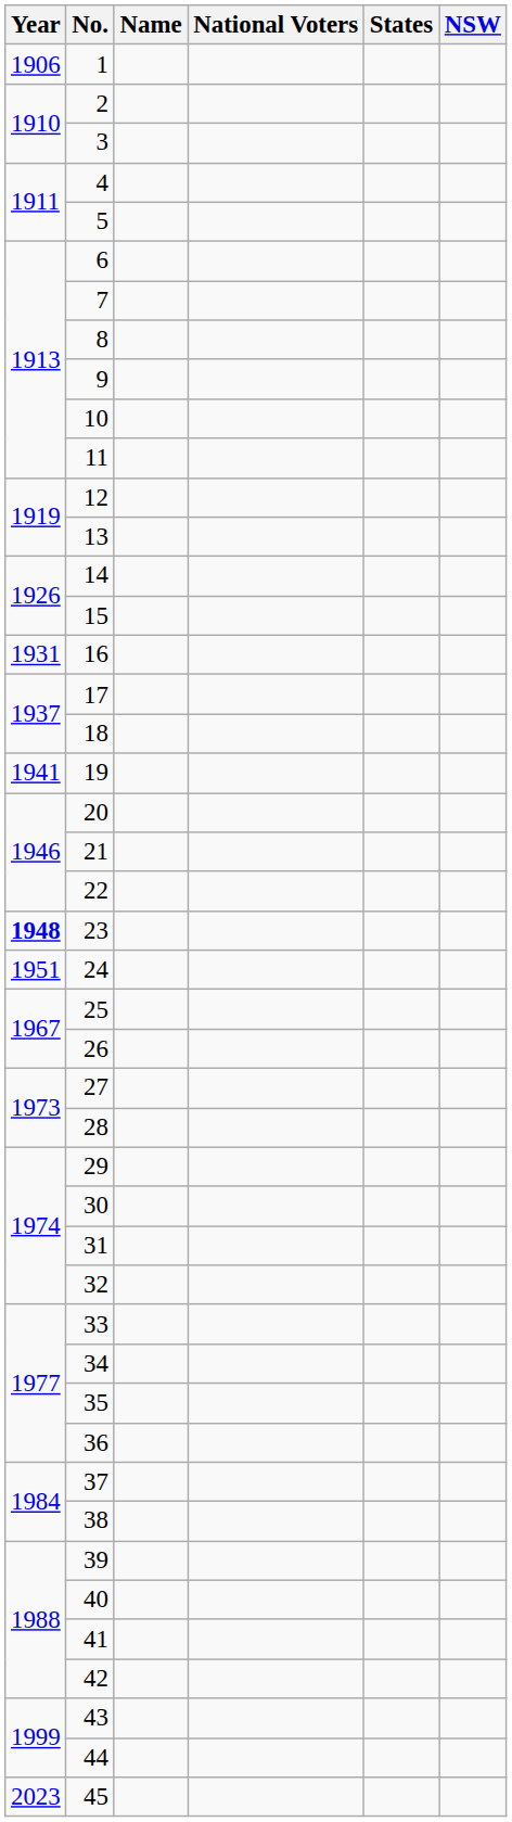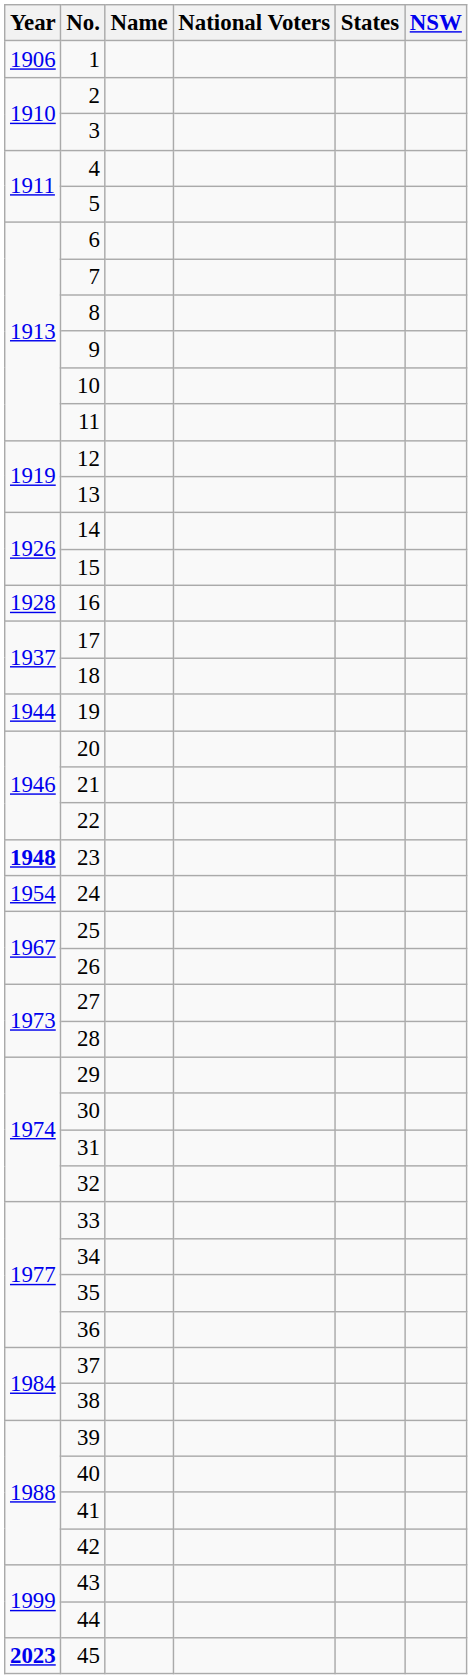16 | Year: 1931 -> 1928
19 | Year: 1941 -> 1944
24 | Year: 1951 -> 1954
45 | Year: normal -> bold
